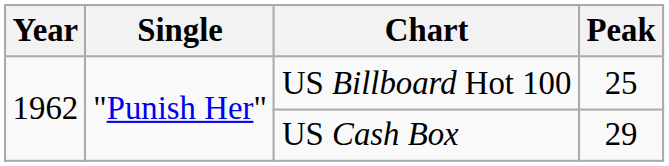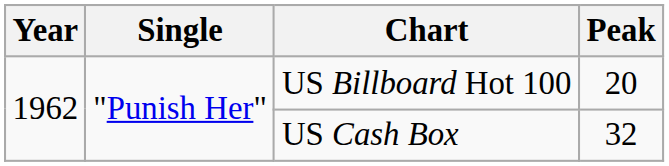US Billboard Hot 100 | Peak: 25 -> 20
US Cash Box | Peak: 29 -> 32
